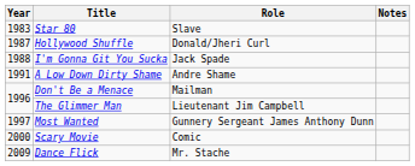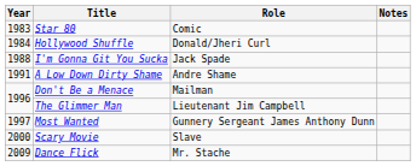Star 80 | Role: Slave -> Comic
Hollywood Shuffle | Year: 1987 -> 1984
Scary Movie | Role: Comic -> Slave
